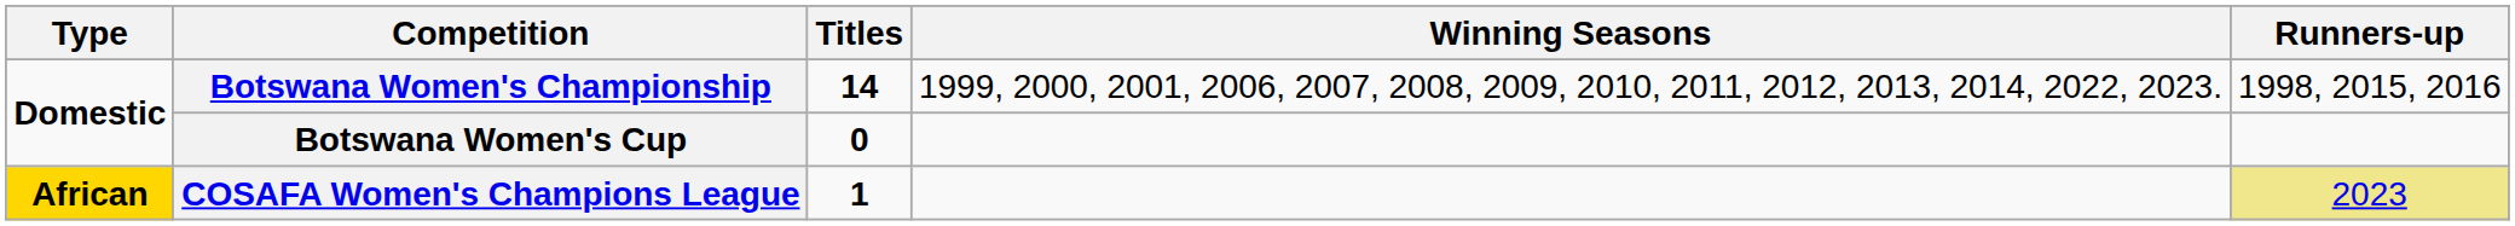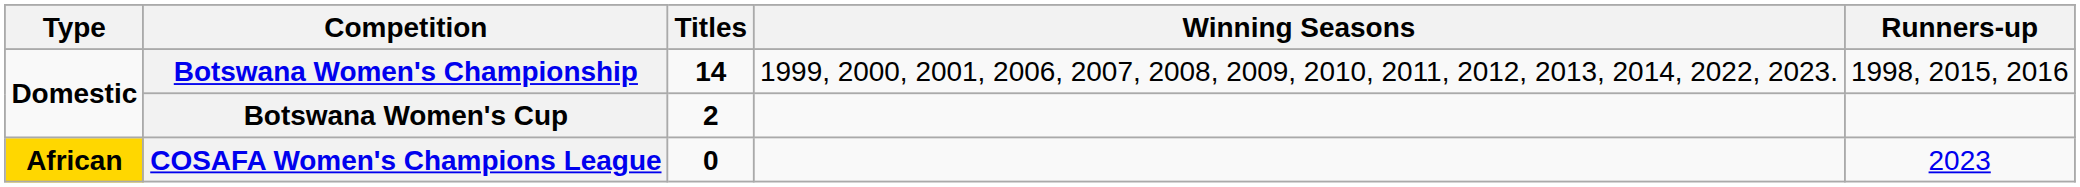Botswana Women's Cup | Titles: 0 -> 2
COSAFA Women's Champions League | Titles: 1 -> 0
COSAFA Women's Champions League | Runners-up: khaki background -> no background
